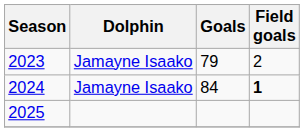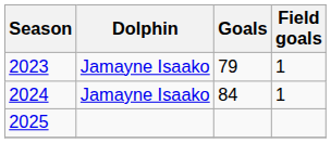2023 | Field goals: 2 -> 1
2024 | Field goals: bold -> normal
